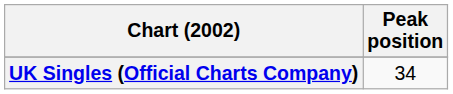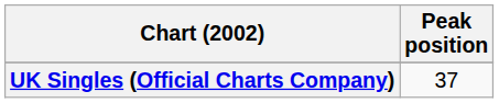UK Singles (Official Charts Company) | Peak position: 34 -> 37
